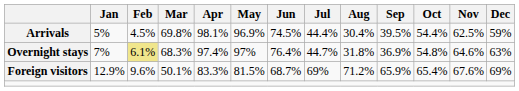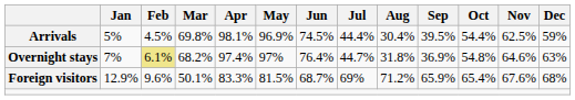Overnight stays | Mar: 68.3% -> 68.2%
Foreign visitors | Dec: 69% -> 68%
